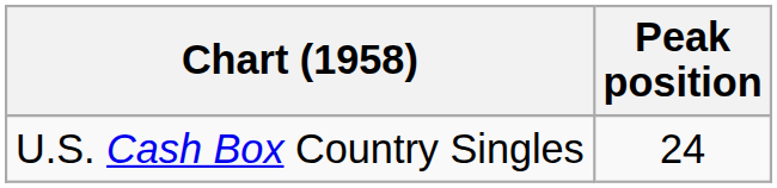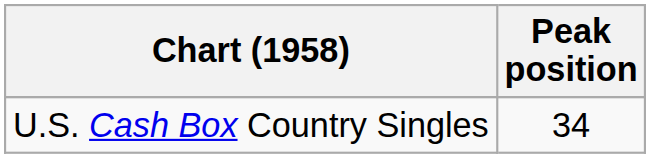U.S. Cash Box Country Singles | Peak position: 24 -> 34
